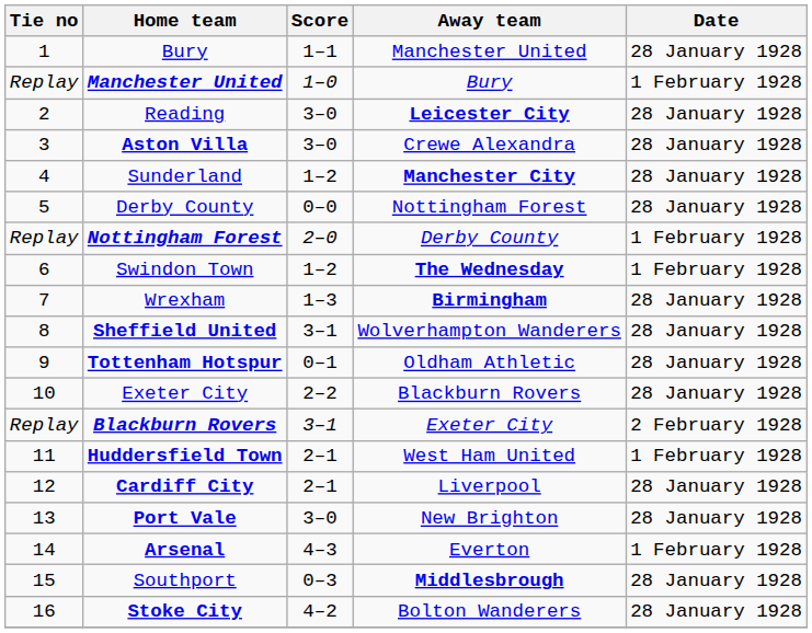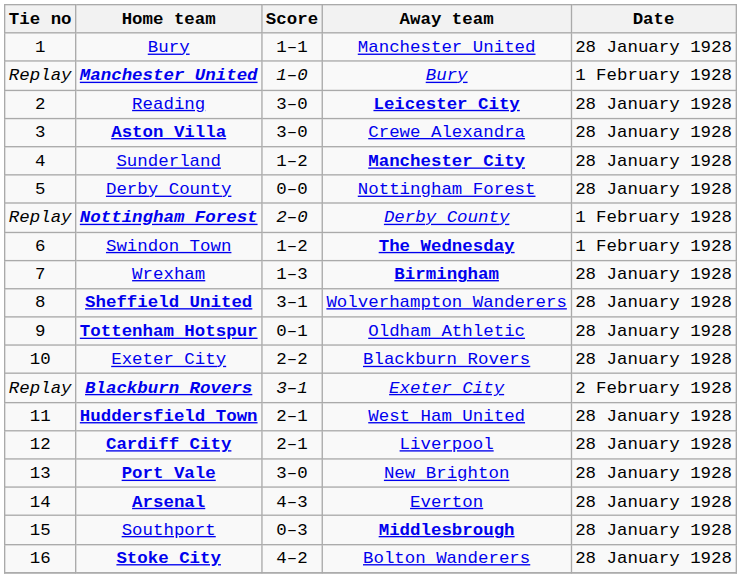Huddersfield Town | Date: 1 February 1928 -> 28 January 1928
Arsenal | Date: 1 February 1928 -> 28 January 1928
